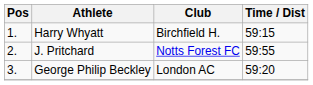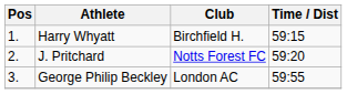J. Pritchard | Time / Dist: 59:55 -> 59:20
George Philip Beckley | Time / Dist: 59:20 -> 59:55
